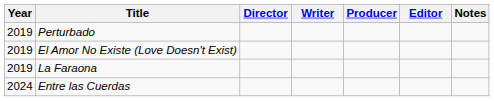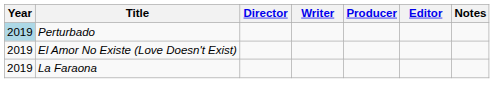Perturbado | Year: no background -> lightblue background
- row: 2024 | Entre las Cuerdas
